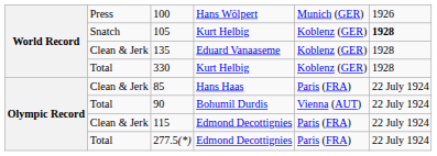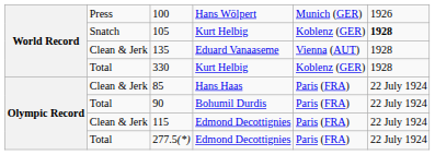135 | column 5: Koblenz (GER) -> Vienna (AUT)
90 | column 5: Vienna (AUT) -> Paris (FRA)
